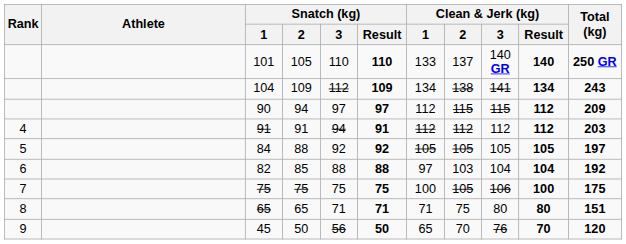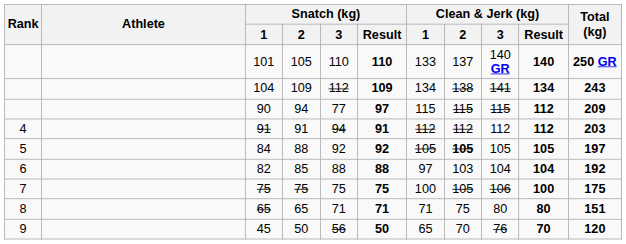90 | Snatch (kg) / 3: 97 -> 77
90 | Clean & Jerk (kg) / 1: 112 -> 115
84 | Clean & Jerk (kg) / 2: normal -> bold
